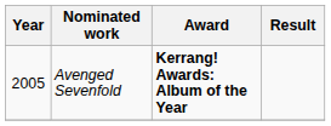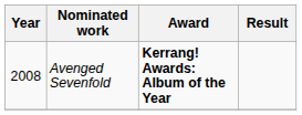Avenged Sevenfold | Year: 2005 -> 2008
